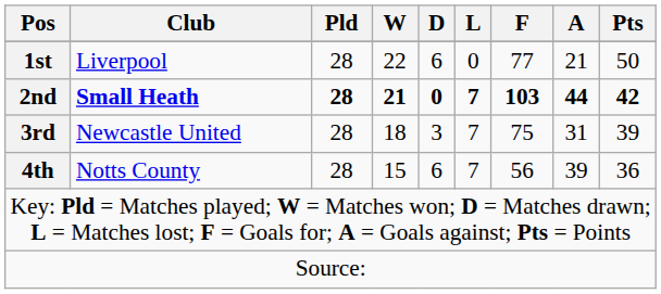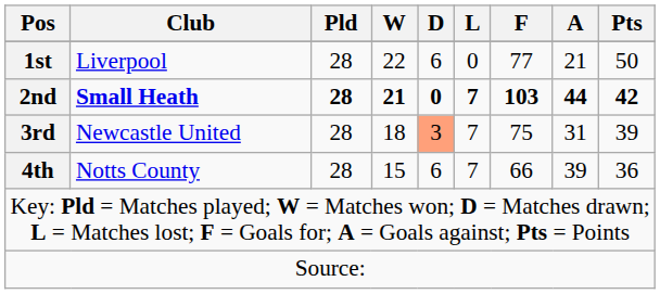3rd | D: no background -> lightsalmon background
4th | F: 56 -> 66
